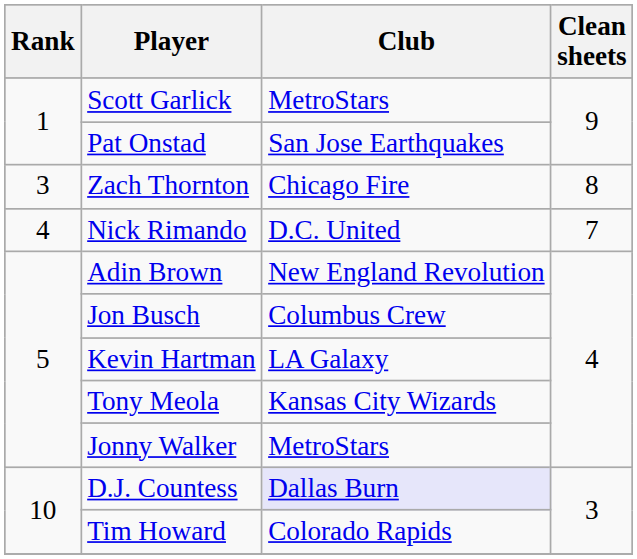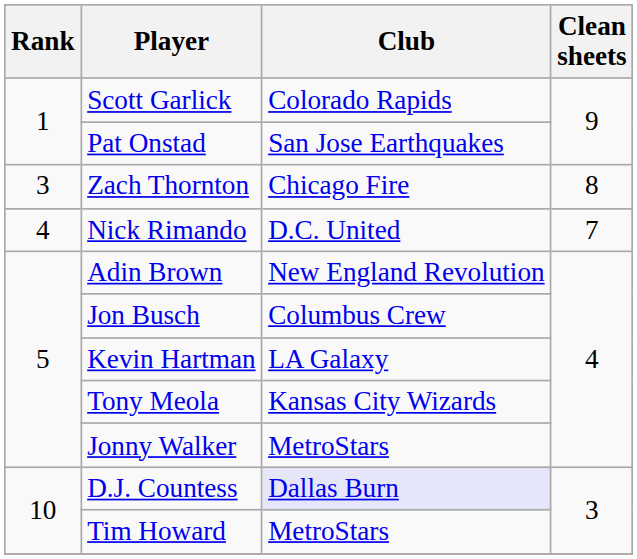Scott Garlick | Club: MetroStars -> Colorado Rapids
Tim Howard | Club: Colorado Rapids -> MetroStars
